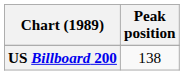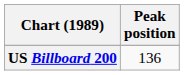US Billboard 200 | Peak position: 138 -> 136
